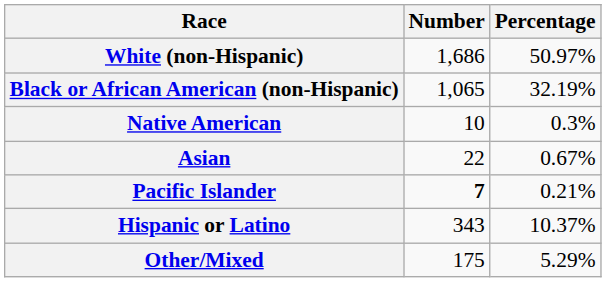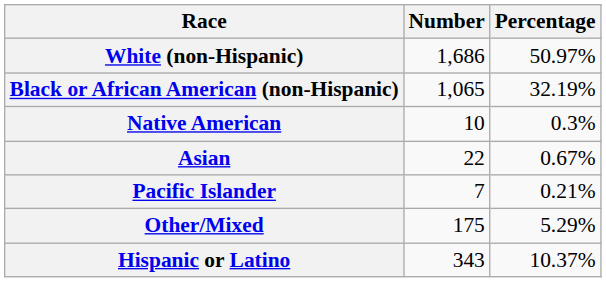Pacific Islander | Number: bold -> normal
rows swapped: Other/Mixed <-> Hispanic or Latino
